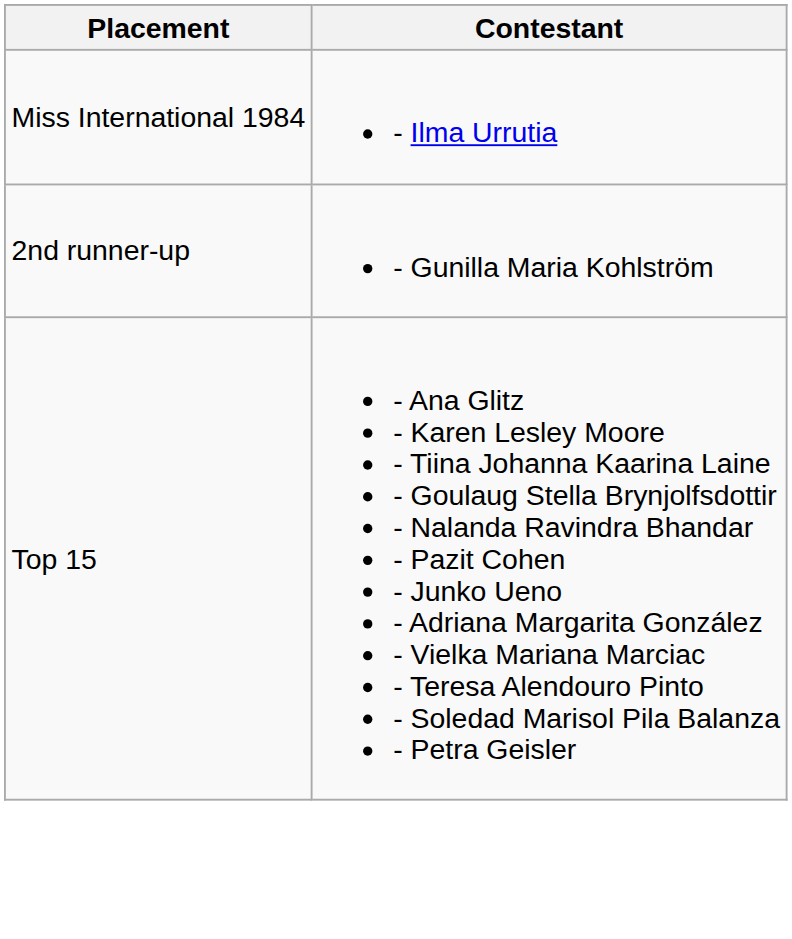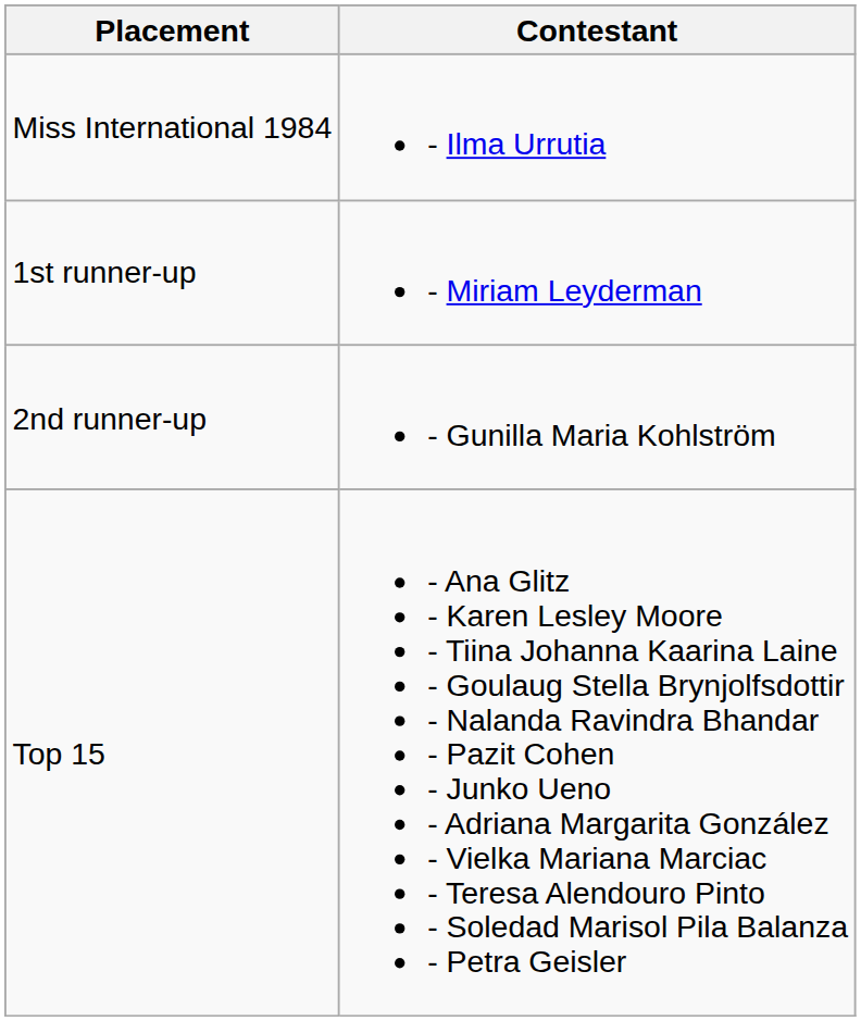+ row: 1st runner-up | - Miriam Leyderman
